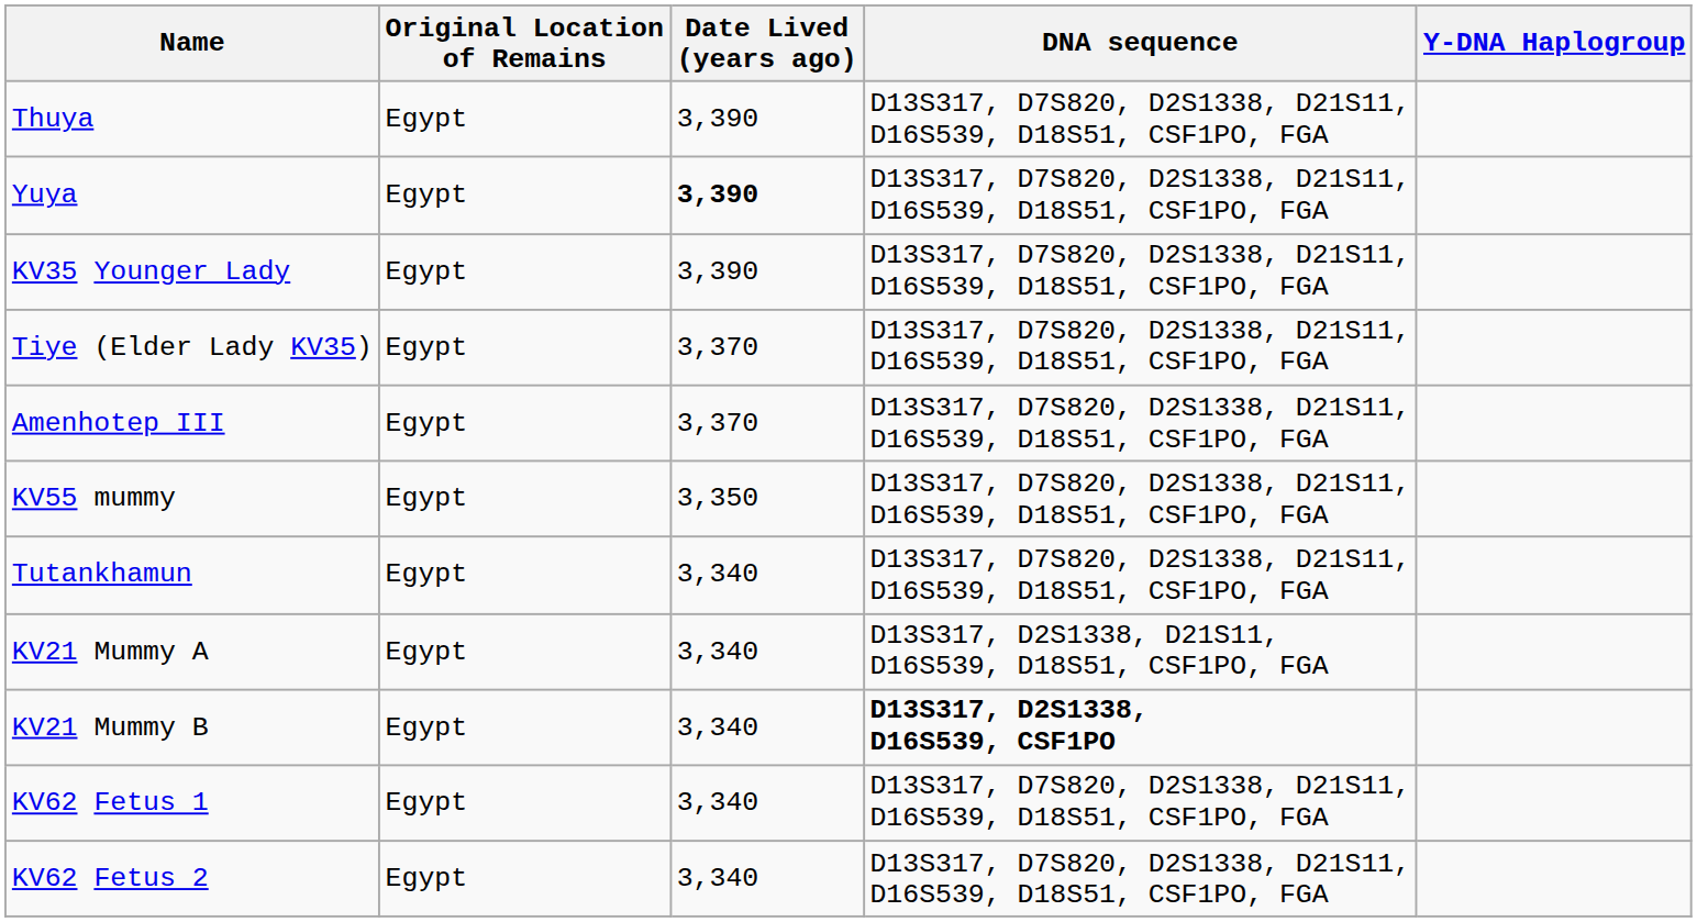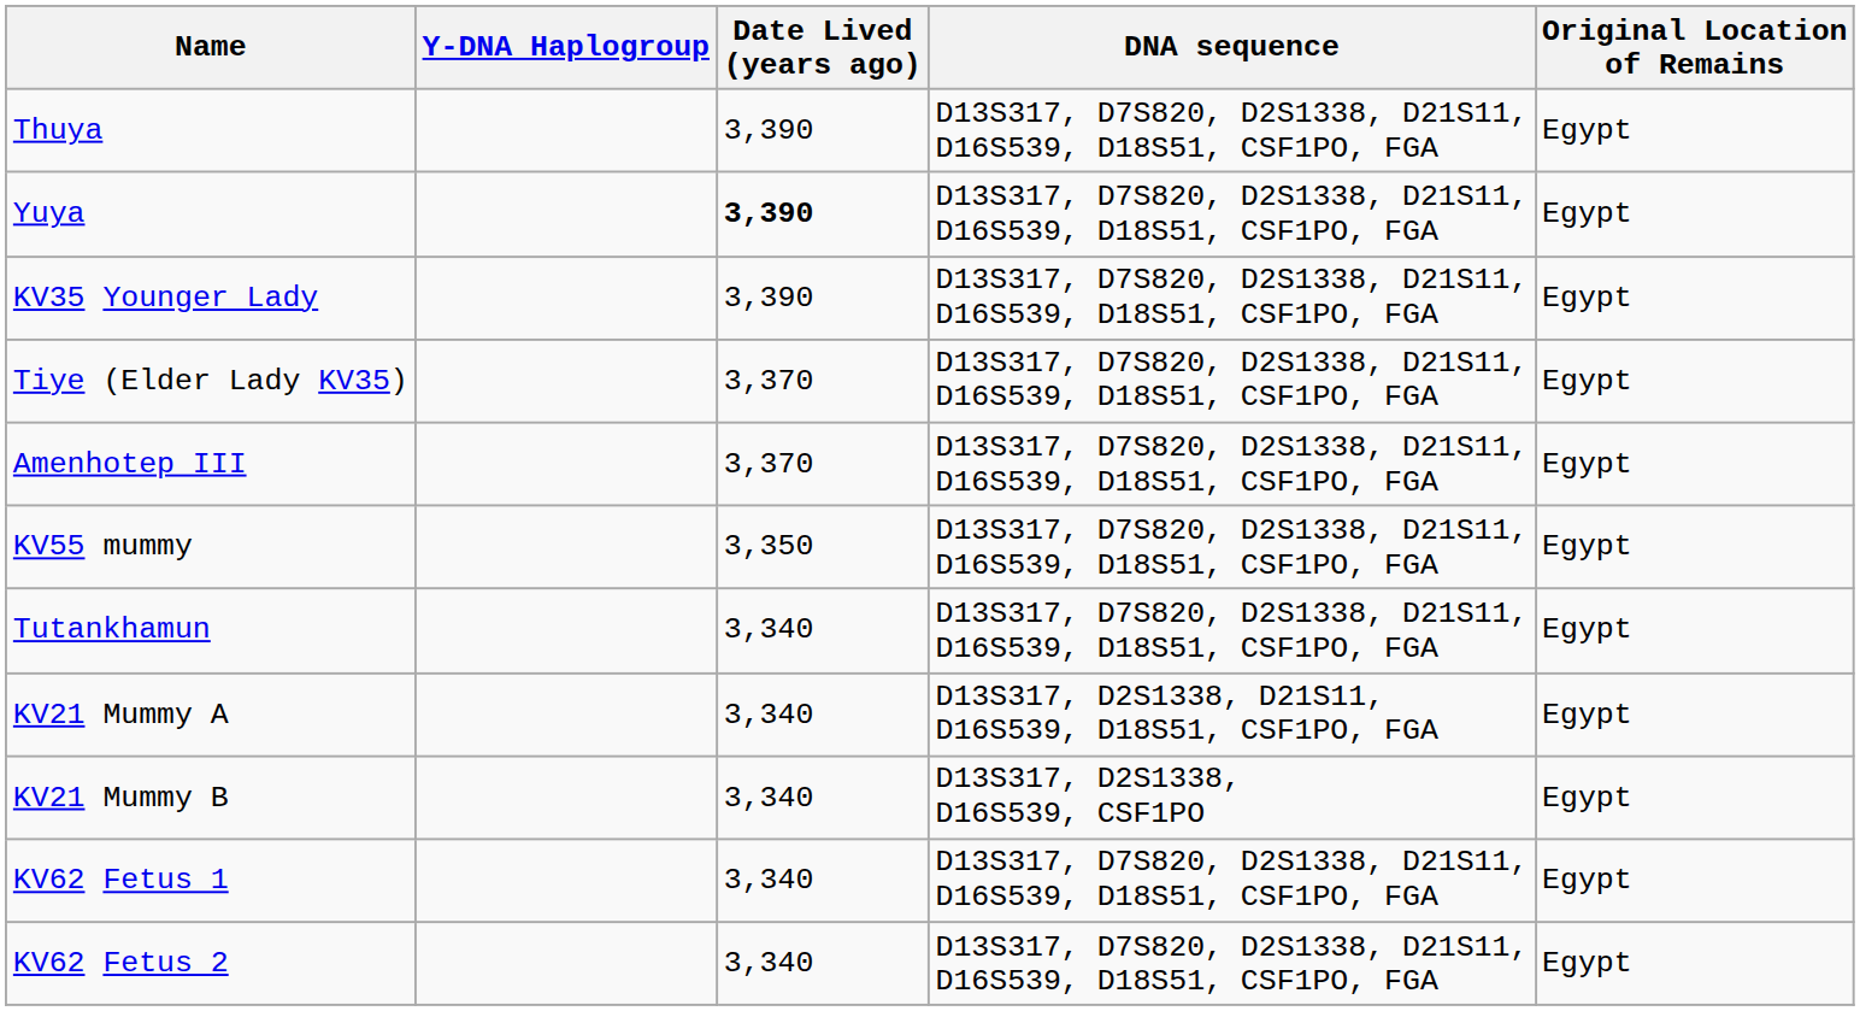columns swapped: Original Location of Remains <-> Y-DNA Haplogroup
KV21 Mummy B | DNA sequence: bold -> normal
